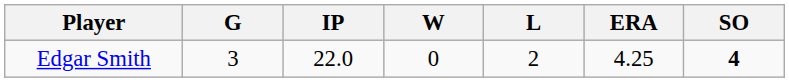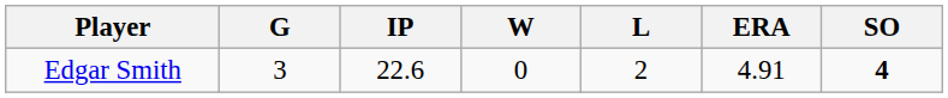Edgar Smith | IP: 22.0 -> 22.6
Edgar Smith | ERA: 4.25 -> 4.91
